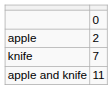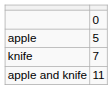apple | column 2: 2 -> 5
